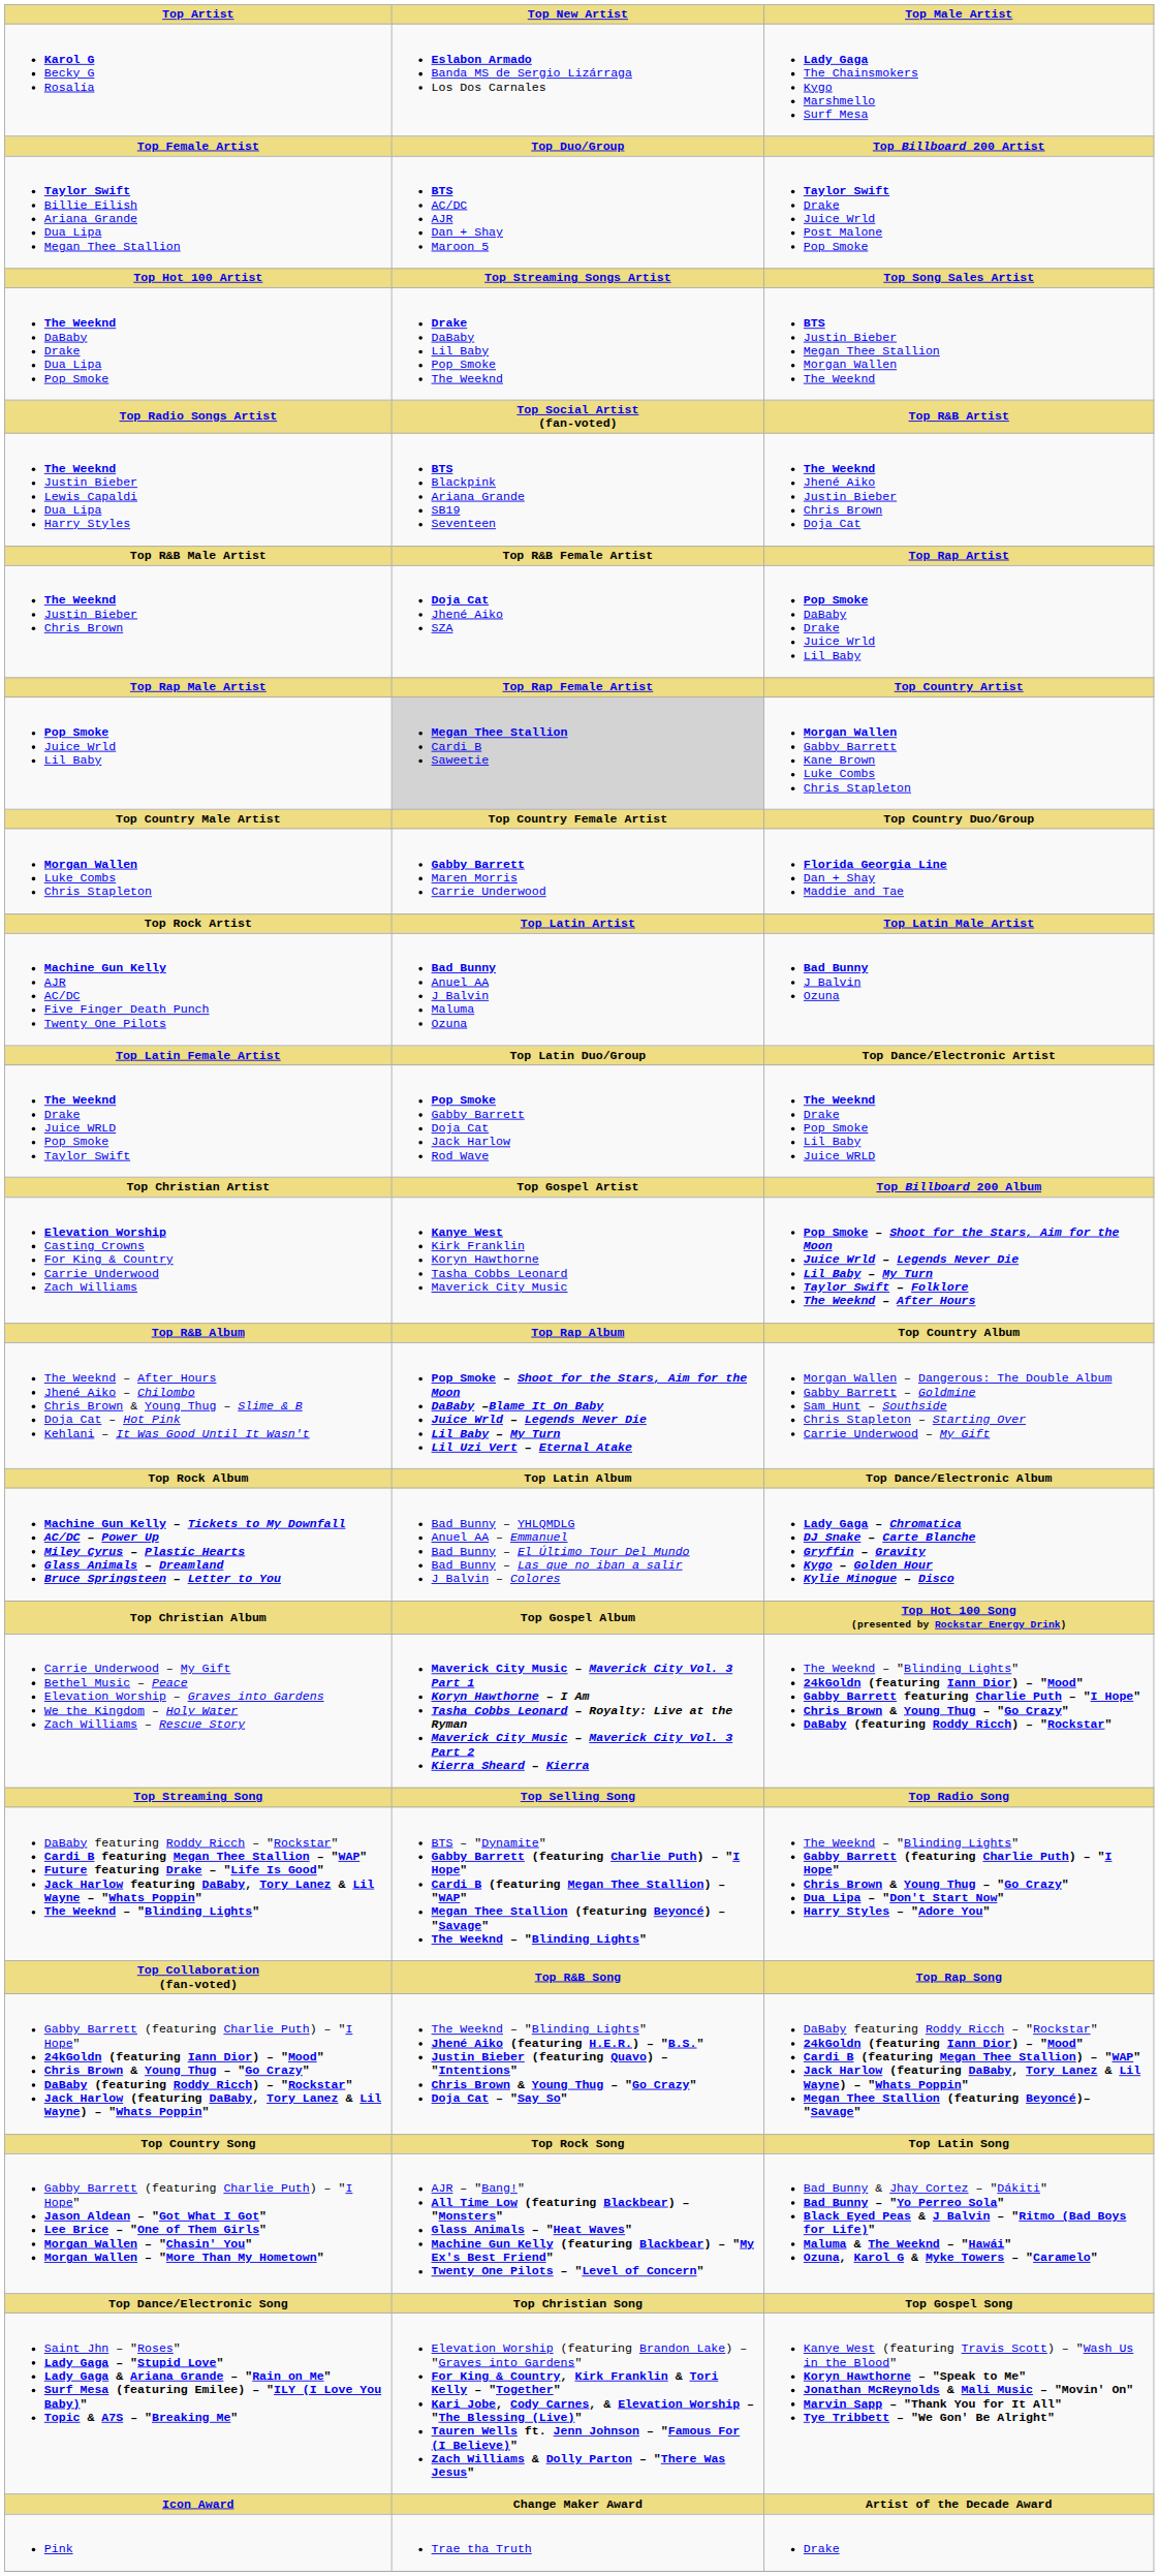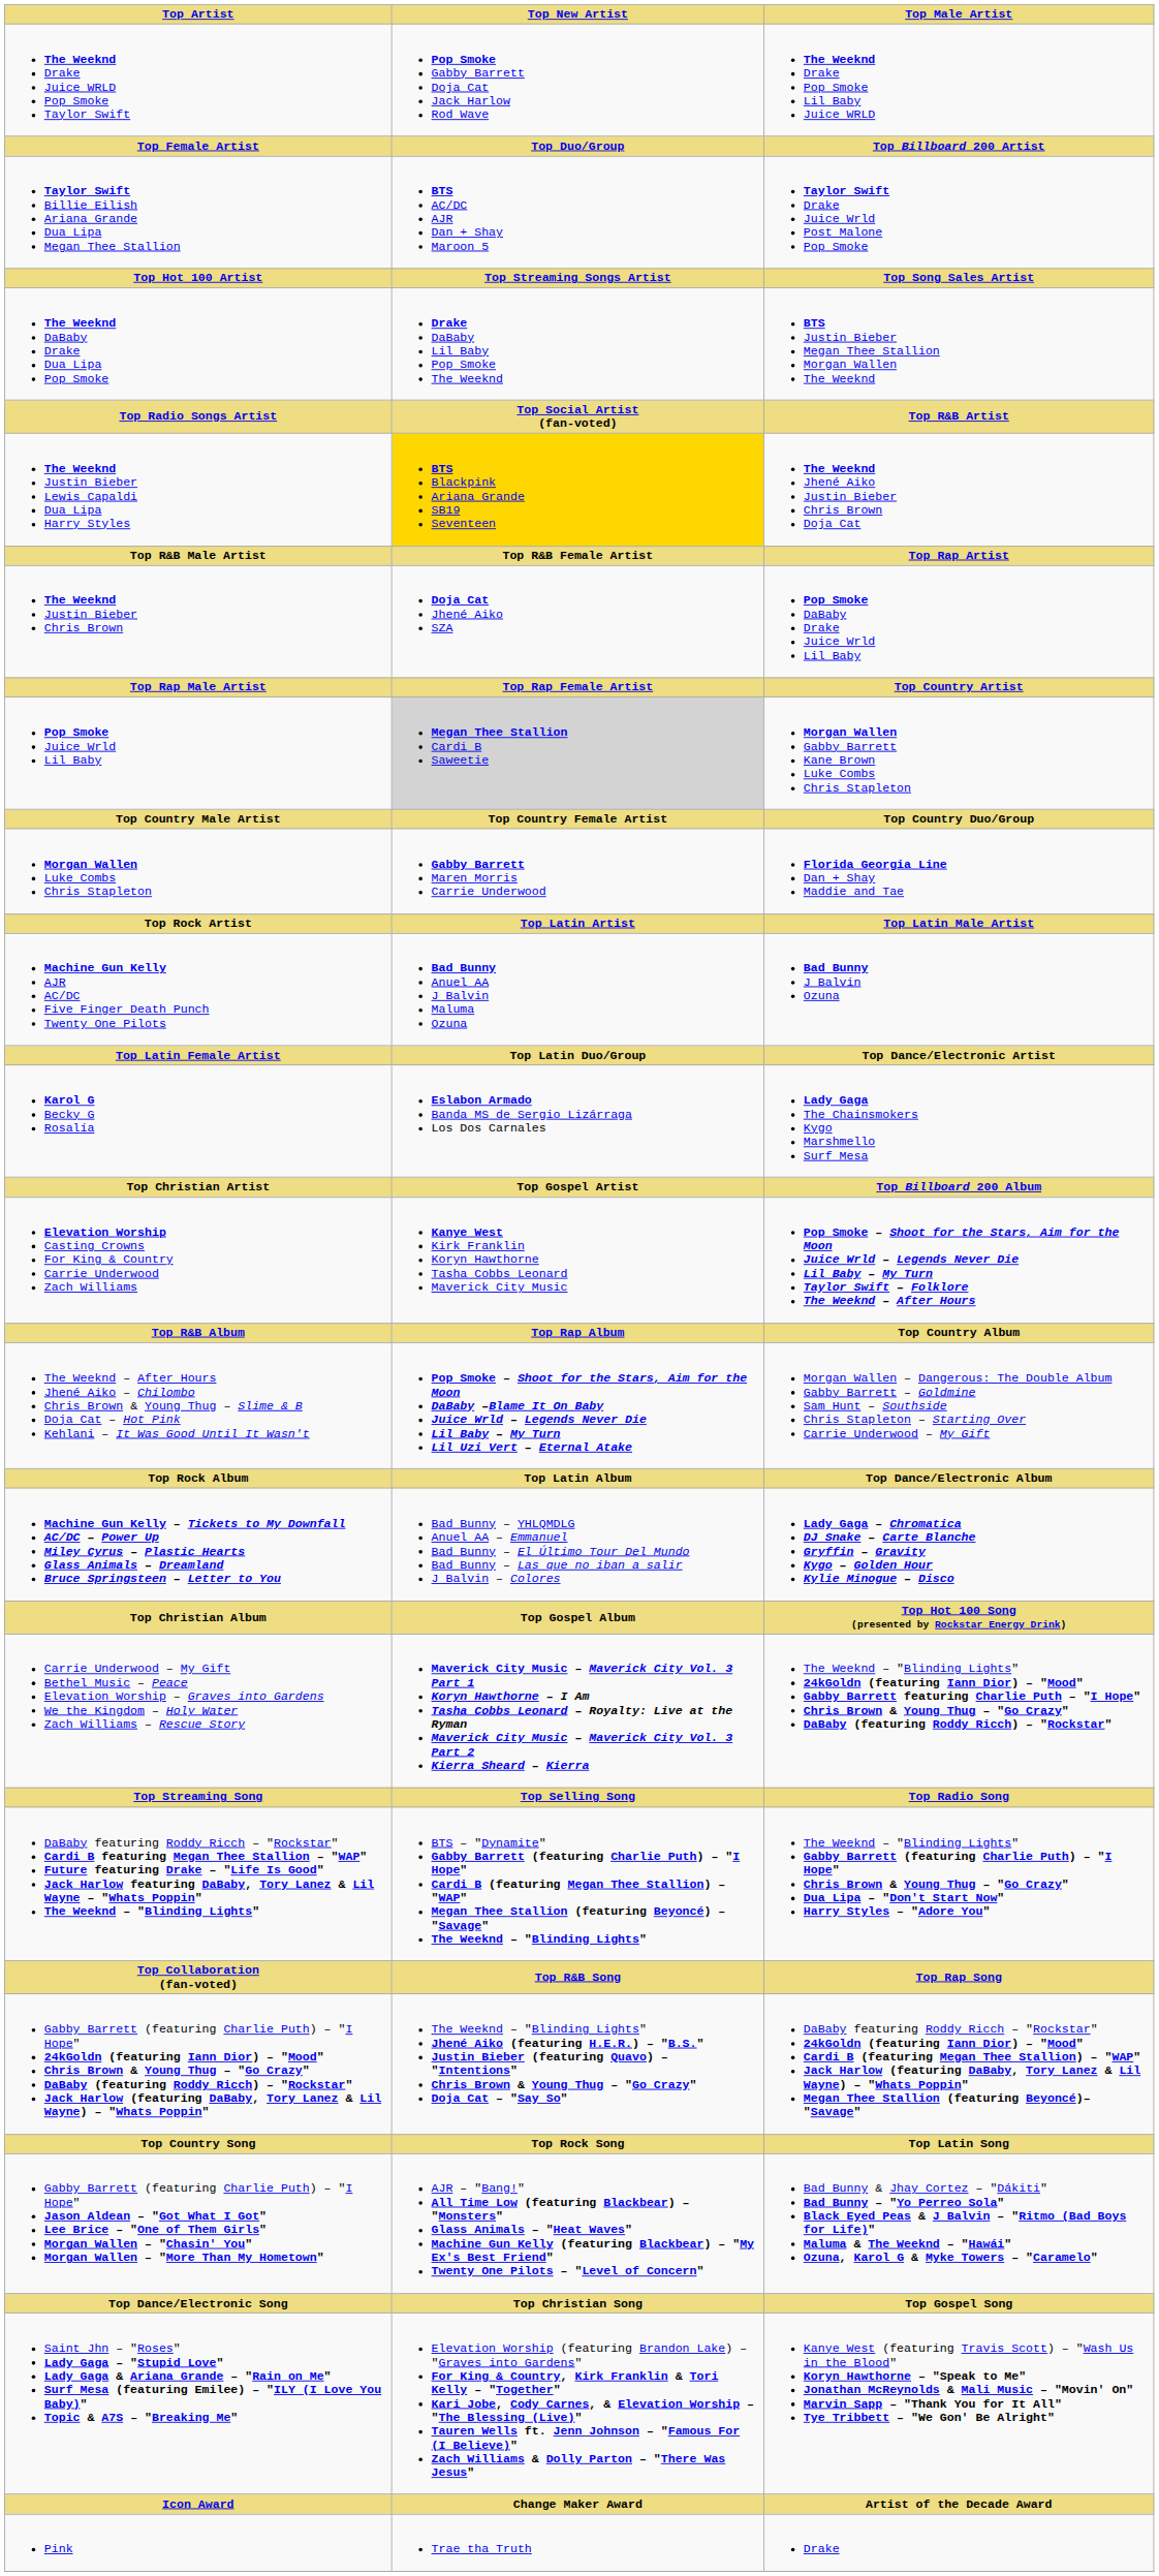rows swapped: The Weeknd Drake Juice WRLD Pop Smoke Taylor Swift <-> Karol G Becky G Rosalía
The Weeknd Justin Bieber Lewis Capaldi Dua Lipa Harry Styles | Top New Artist: no background -> gold background
